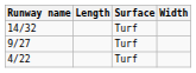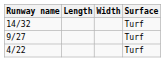columns swapped: Width <-> Surface
